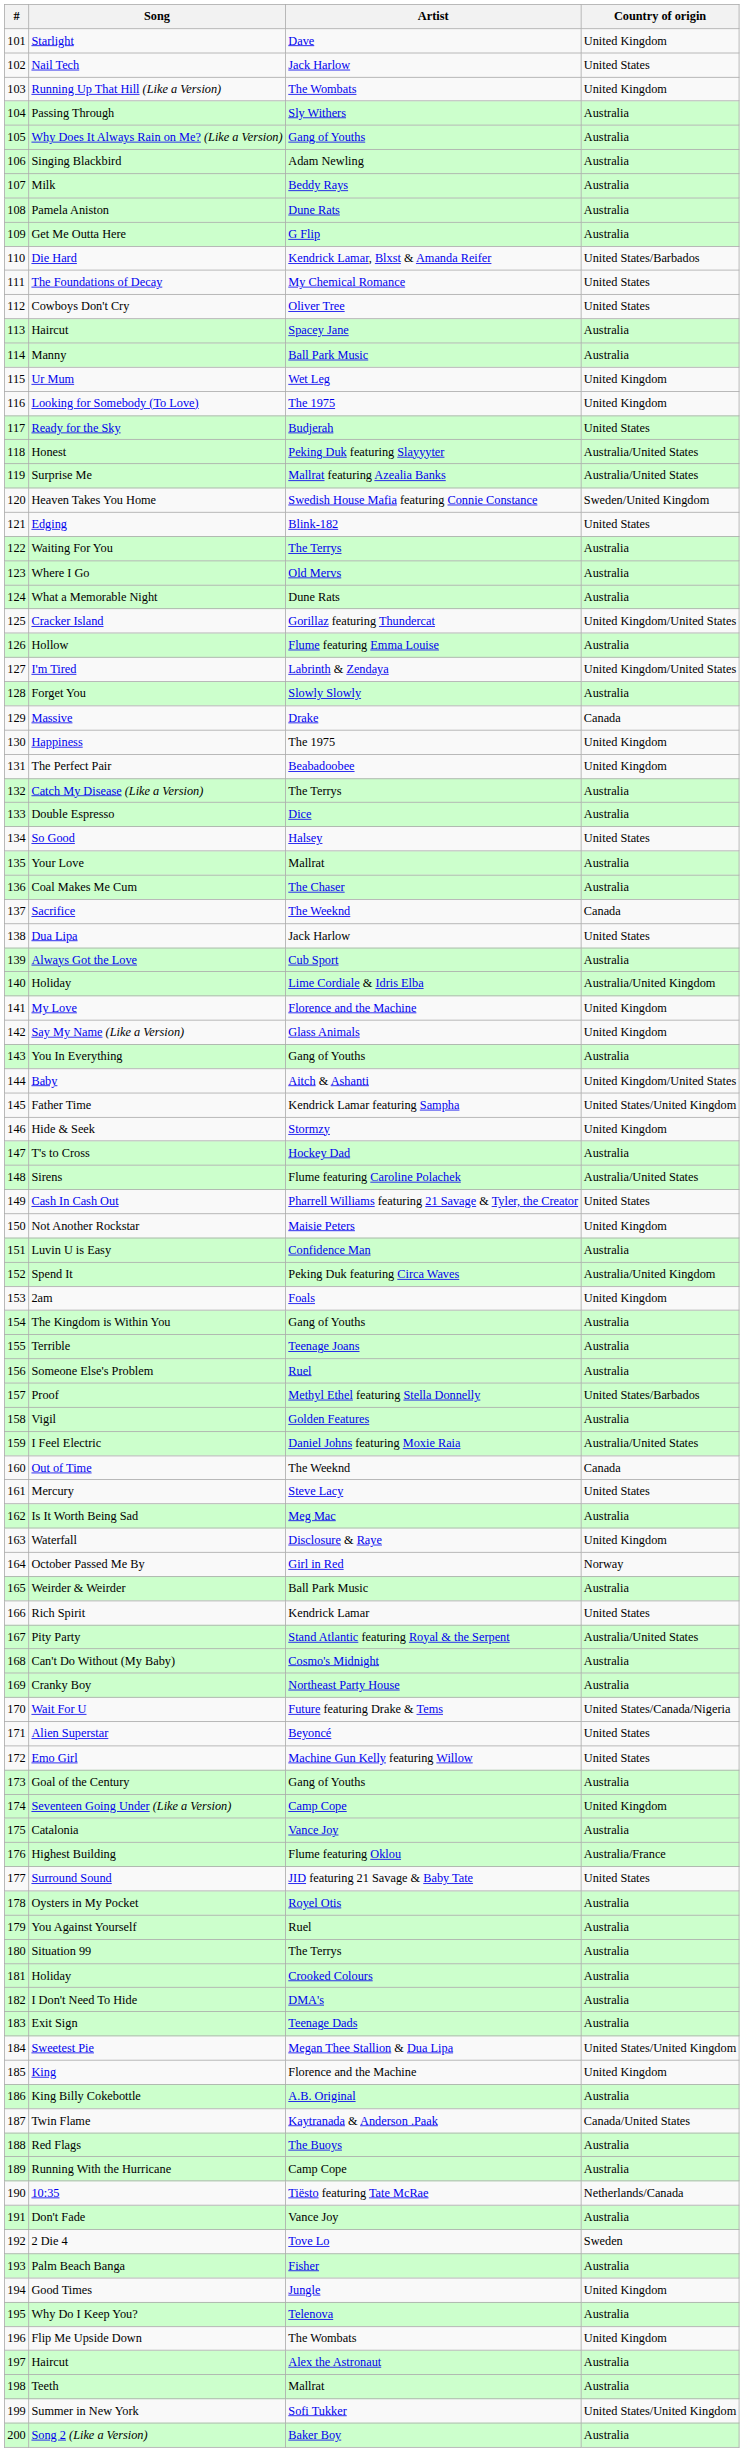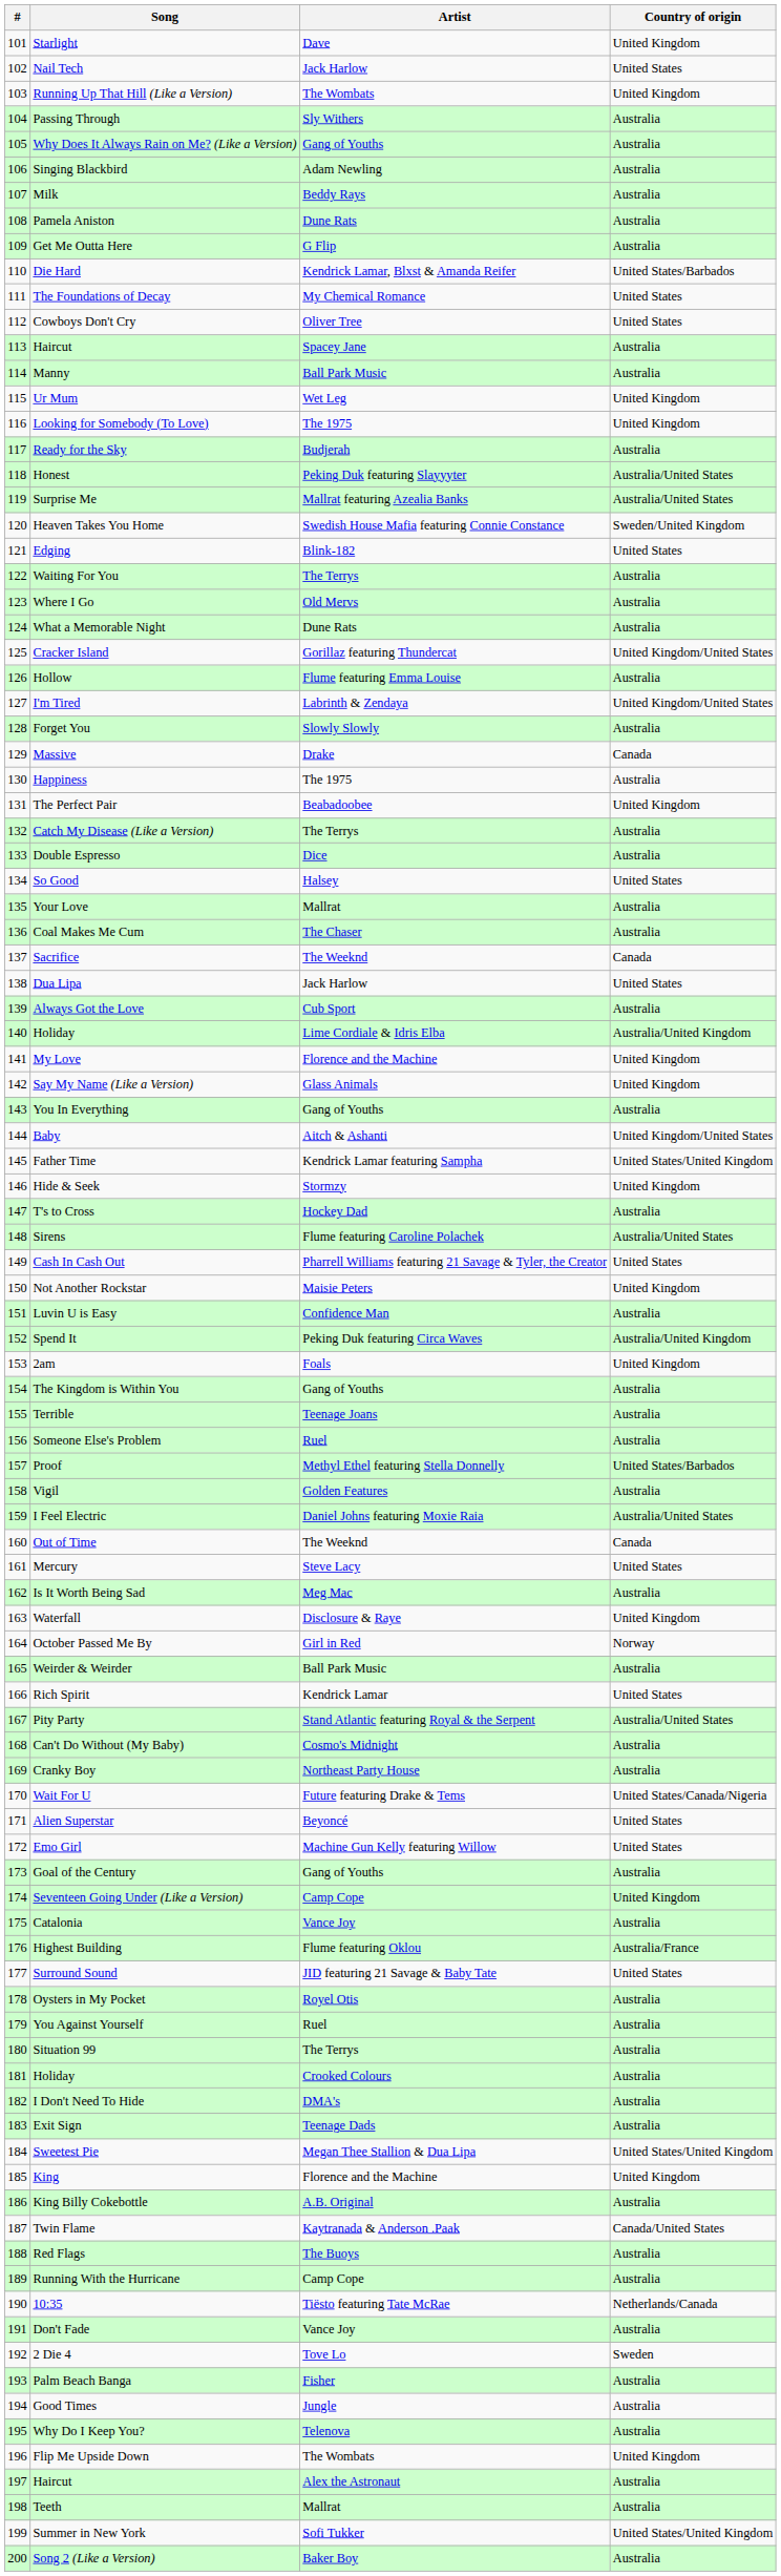Ready for the Sky | Country of origin: United States -> Australia
Happiness | Country of origin: United Kingdom -> Australia
Good Times | Country of origin: United Kingdom -> Australia
